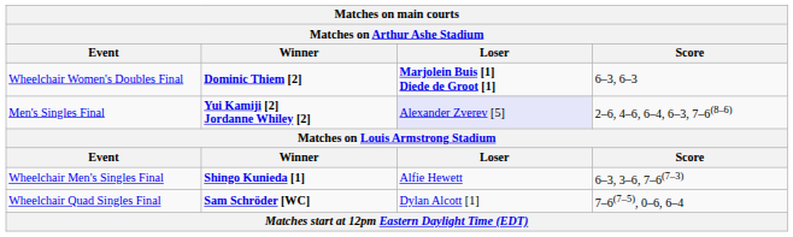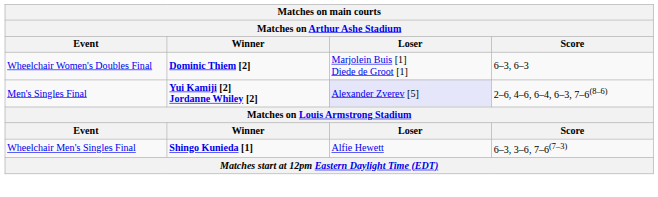Wheelchair Women's Doubles Final | Loser: bold -> normal
- row: Wheelchair Quad Singles Final | Sam Schröder [WC] | Dylan Alcott [1] | 7–6(7–5), 0–6, 6–4
